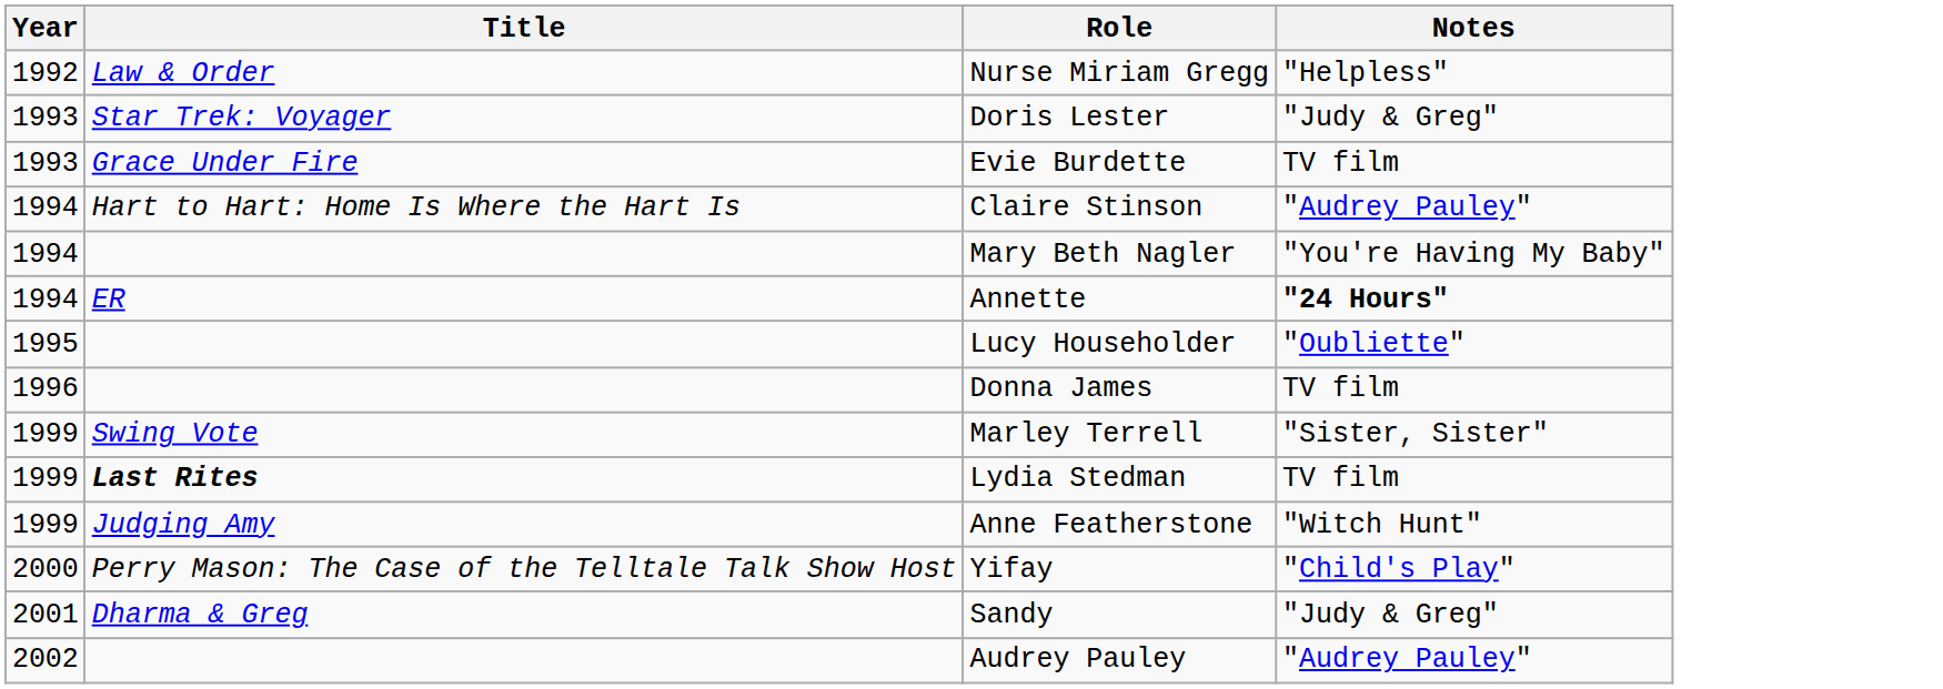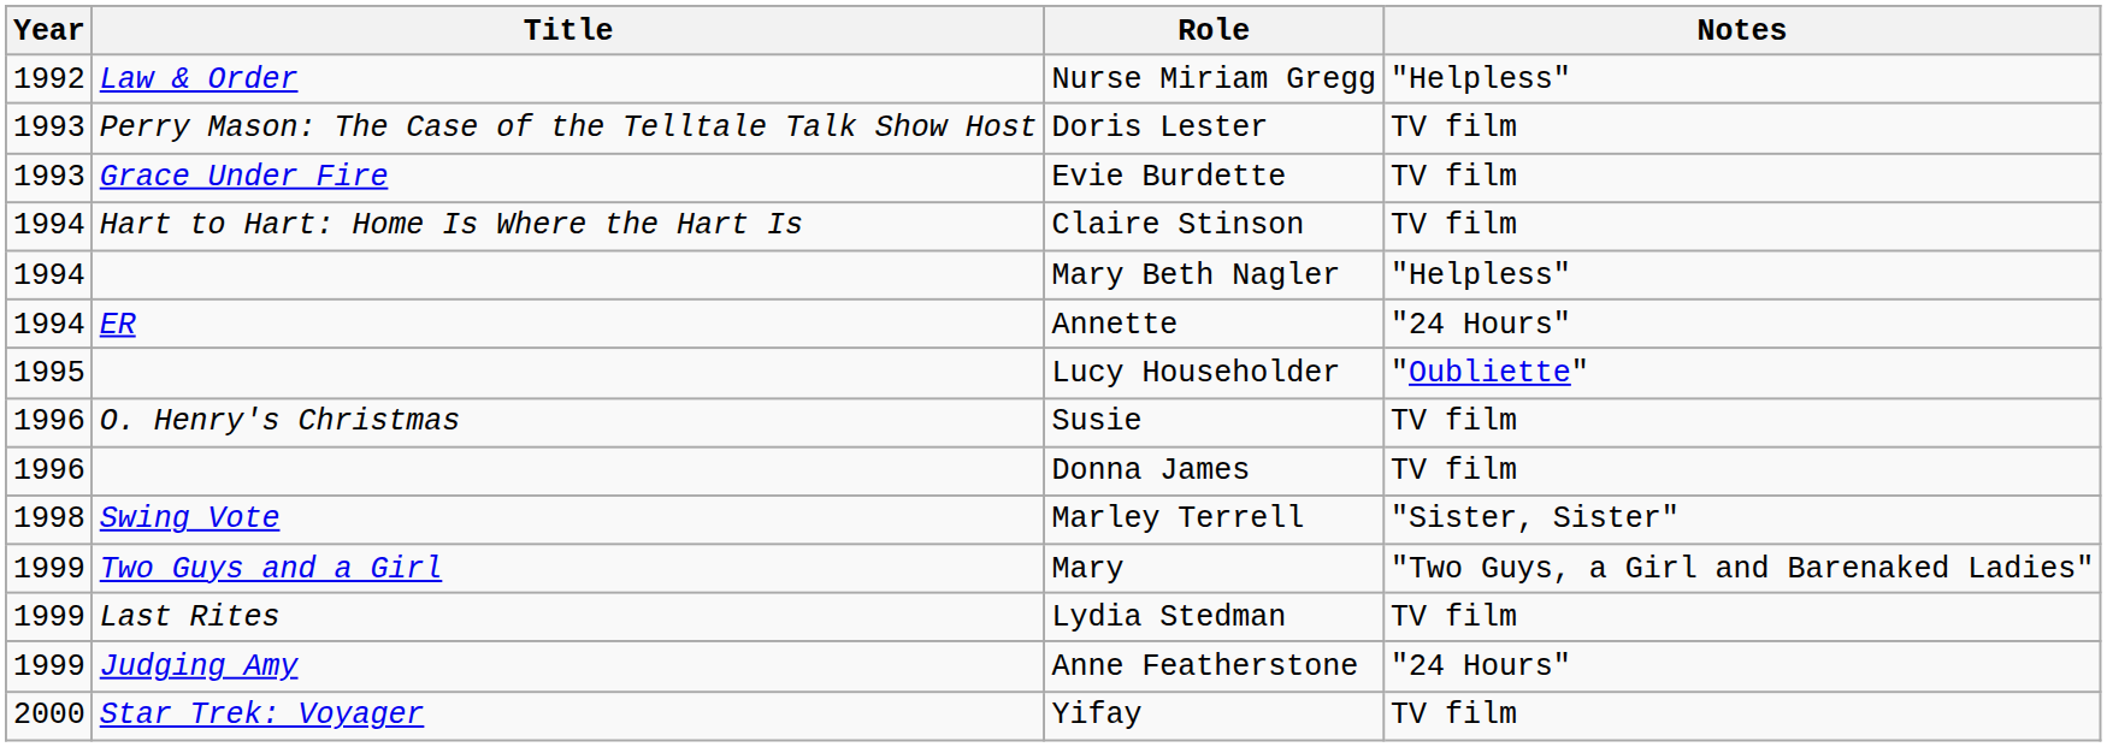Doris Lester | Title: Star Trek: Voyager -> Perry Mason: The Case of the Telltale Talk Show Host
Doris Lester | Notes: "Judy & Greg" -> TV film
Claire Stinson | Notes: "Audrey Pauley" -> TV film
Mary Beth Nagler | Notes: "You're Having My Baby" -> "Helpless"
Annette | Notes: bold -> normal
+ row: 1996 | O. Henry's Christmas | Susie | TV film
Marley Terrell | Year: 1999 -> 1998
+ row: 1999 | Two Guys and a Girl | Mary | "Two Guys, a Girl and Barenaked Ladies"
Lydia Stedman | Title: bold -> normal
Anne Featherstone | Notes: "Witch Hunt" -> "24 Hours"
Yifay | Title: Perry Mason: The Case of the Telltale Talk Show Host -> Star Trek: Voyager
Yifay | Notes: "Child's Play" -> TV film
- row: 2001 | Dharma & Greg | Sandy | "Judy & Greg"
- row: 2002 | Audrey Pauley | "Audrey Pauley"
